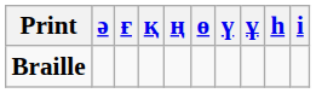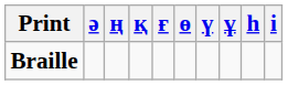columns swapped: ғ <-> ң
